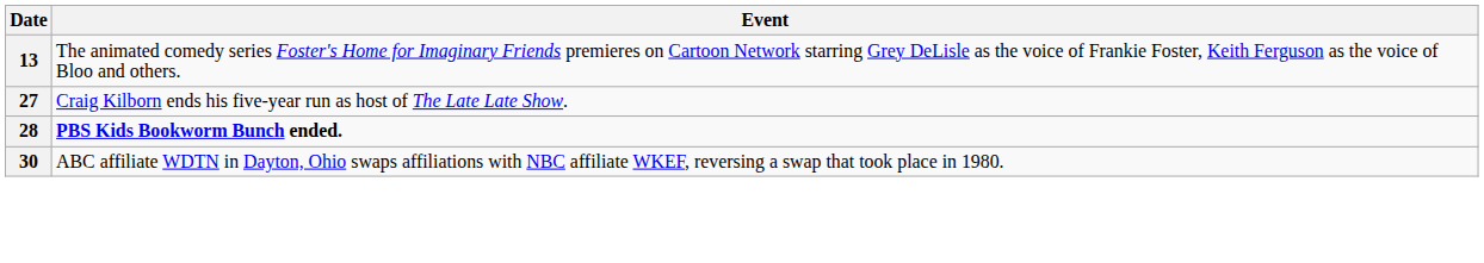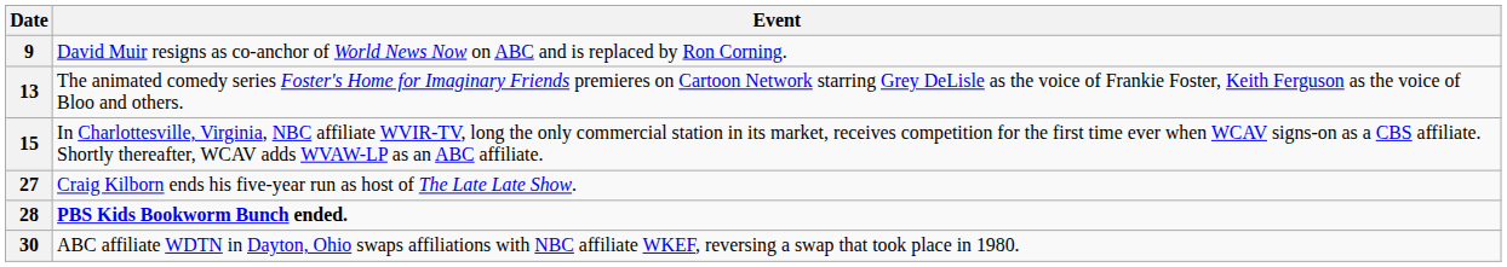+ row: 9 | David Muir resigns as co-anchor of World News Now on ABC and is replaced by Ron Corning.
+ row: 15 | In Charlottesville, Virginia, NBC affiliate WVIR-TV, long the only commercial station in its market, receives competition for the first time ever when WCAV signs-on as a CBS affiliate. Shortly thereafter, WCAV adds WVAW-LP as an ABC affiliate.
